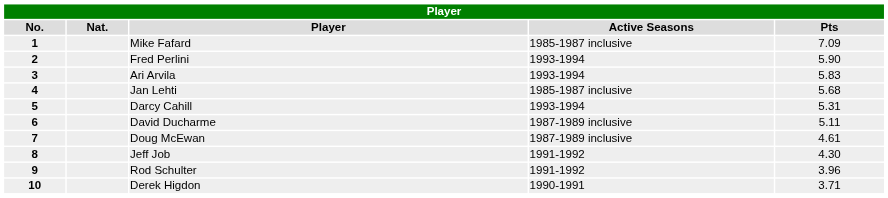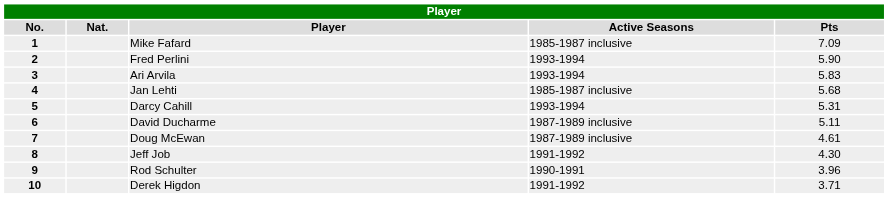Rod Schulter | Active Seasons: 1991-1992 -> 1990-1991
Derek Higdon | Active Seasons: 1990-1991 -> 1991-1992
